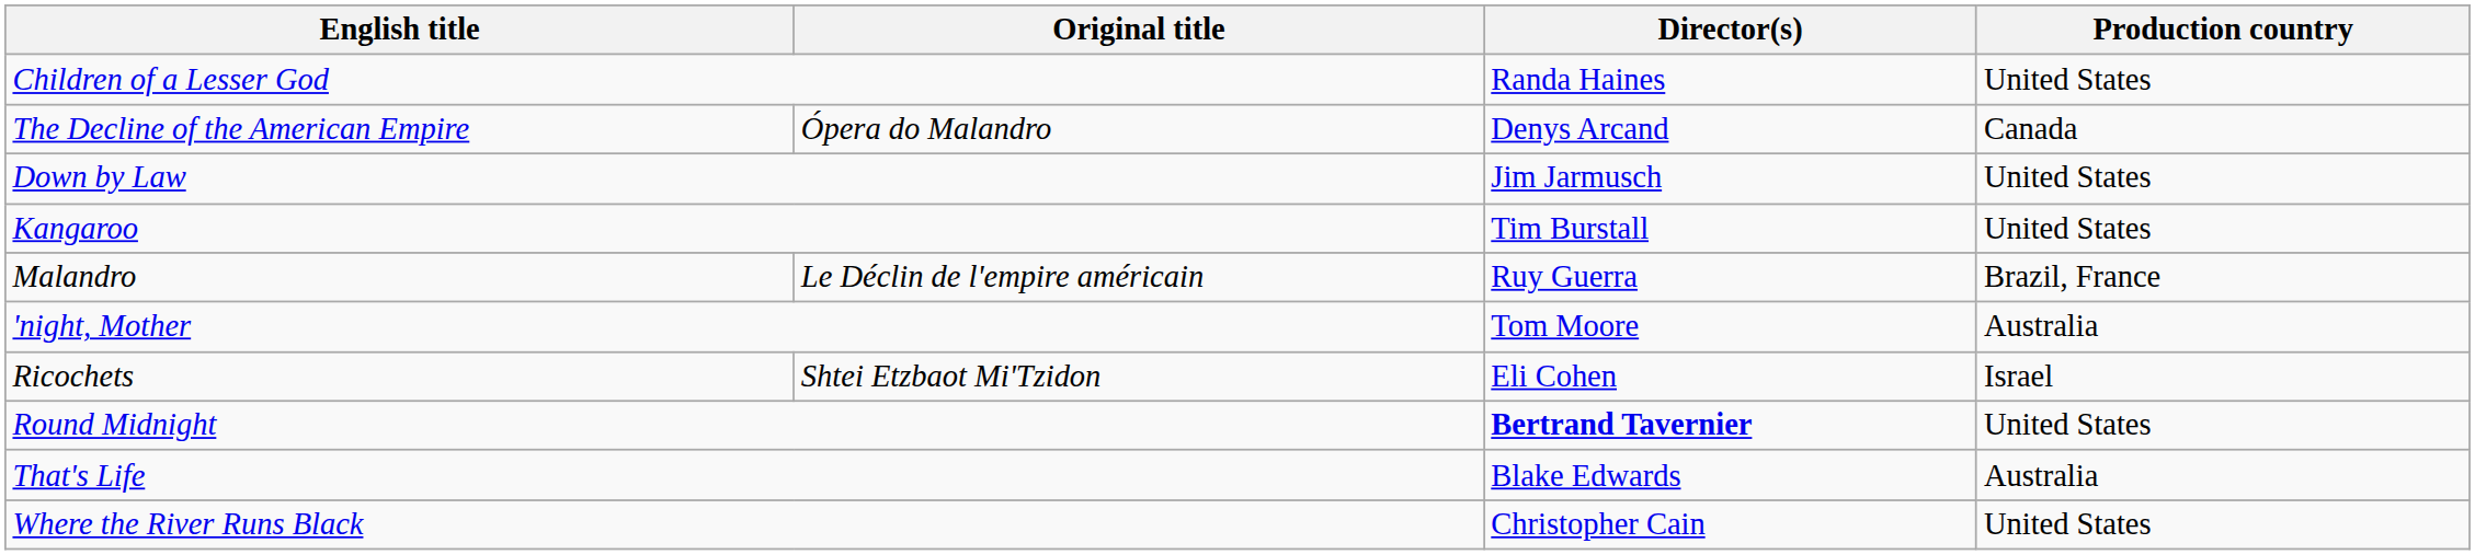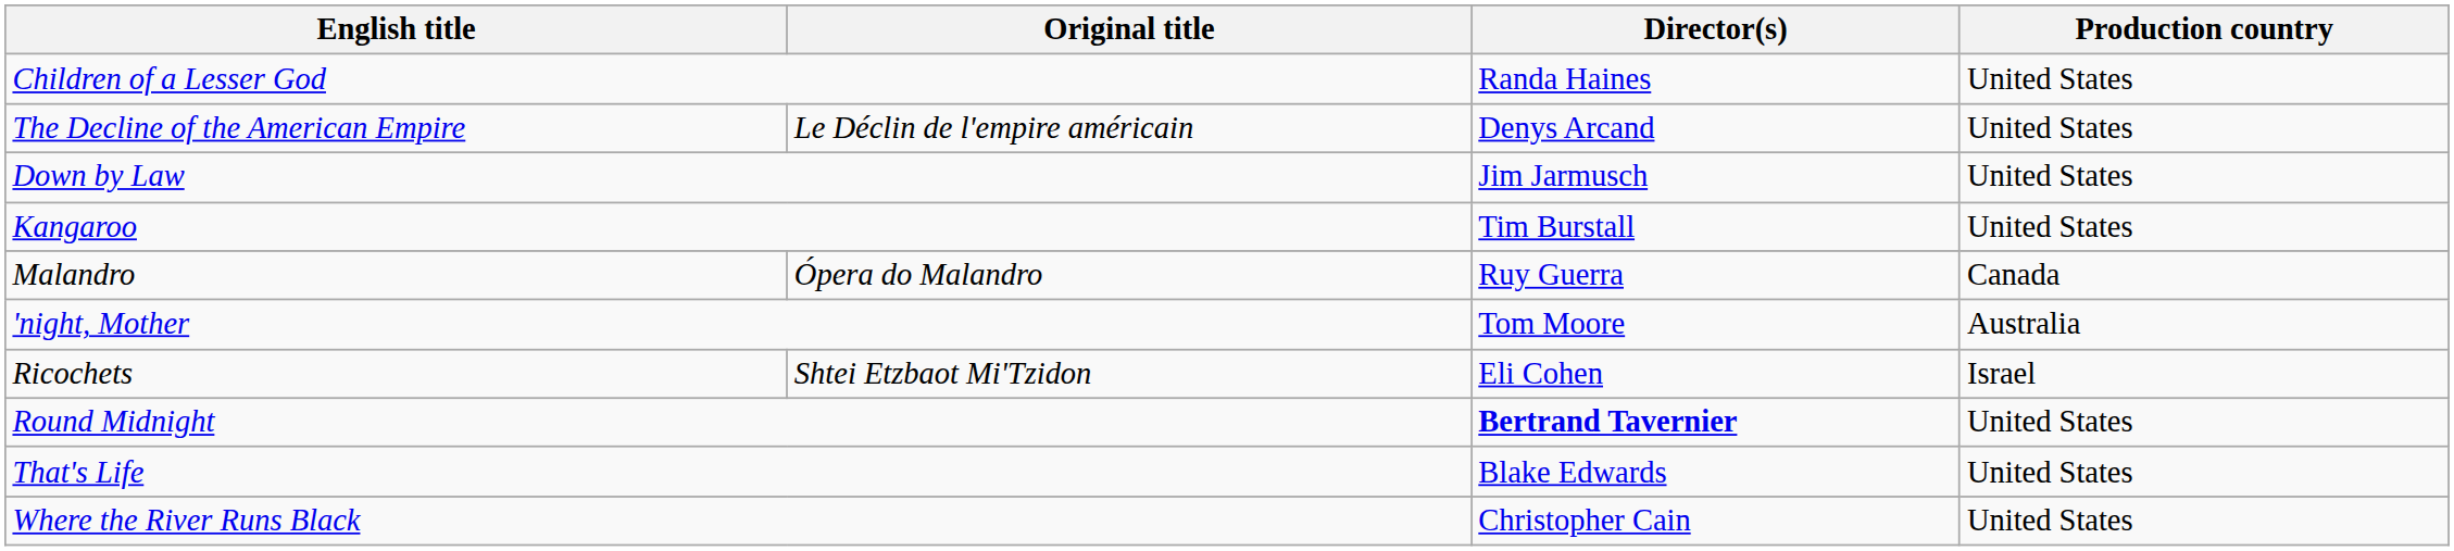The Decline of the American Empire | Original title: Ópera do Malandro -> Le Déclin de l'empire américain
The Decline of the American Empire | Production country: Canada -> United States
Malandro | Original title: Le Déclin de l'empire américain -> Ópera do Malandro
Malandro | Production country: Brazil, France -> Canada
That's Life | Production country: Australia -> United States
